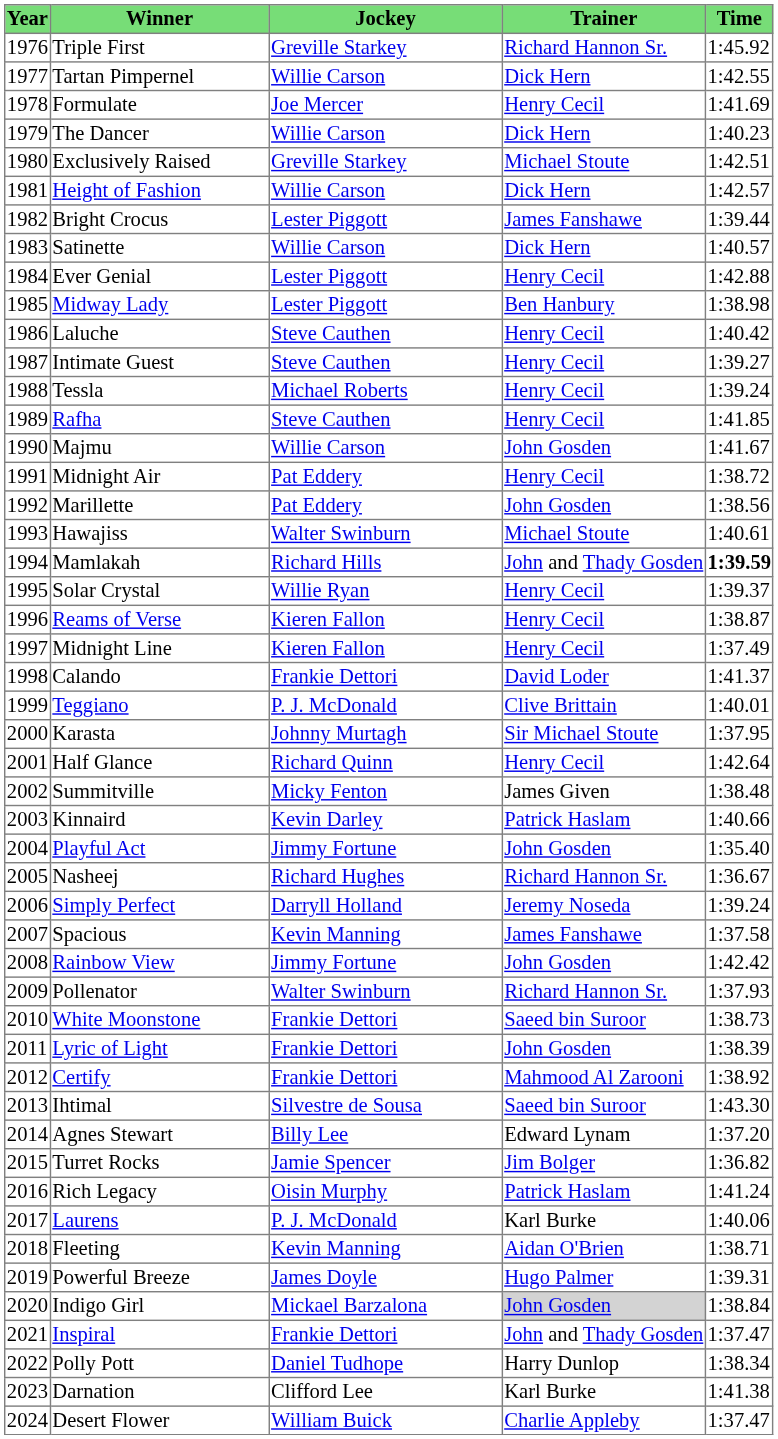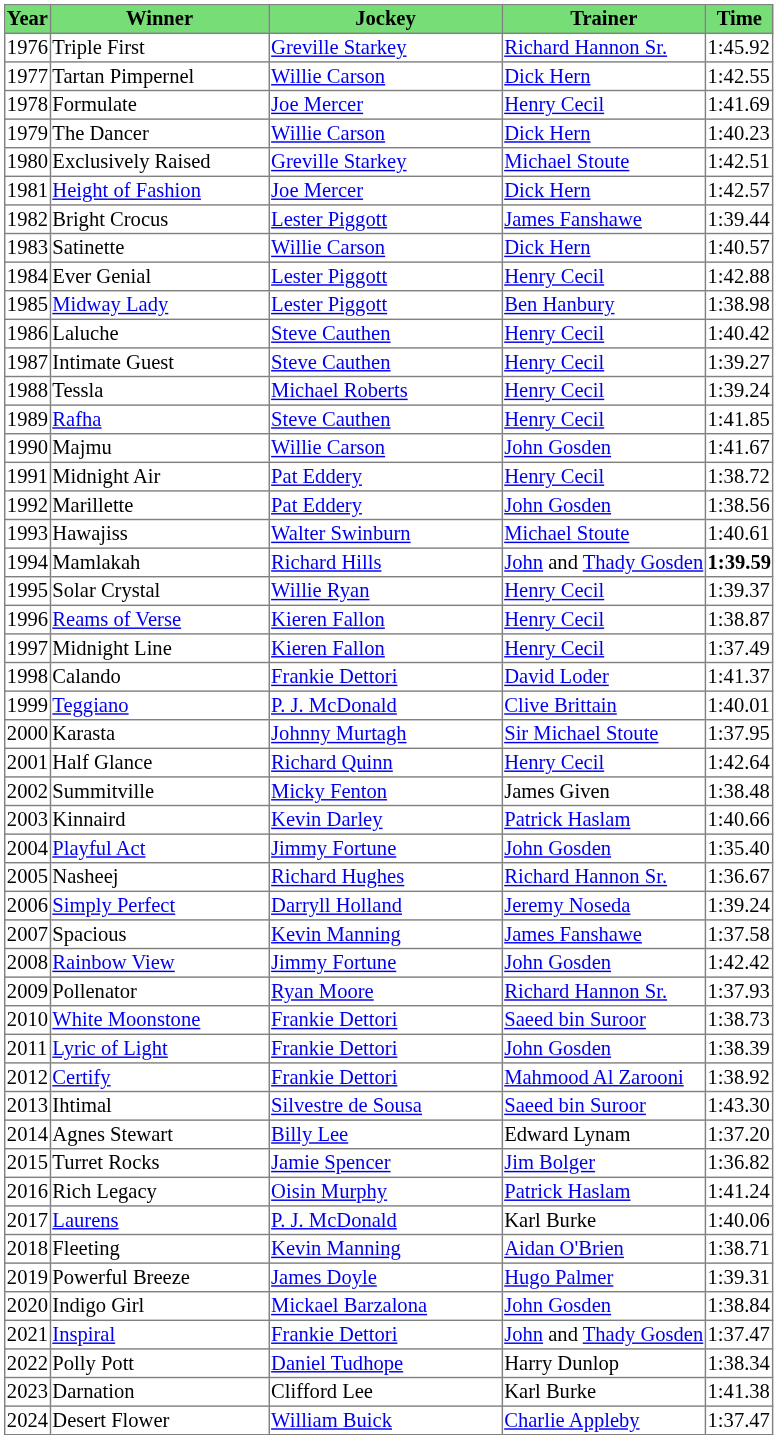Height of Fashion | Jockey: Willie Carson -> Joe Mercer
Pollenator | Jockey: Walter Swinburn -> Ryan Moore
Indigo Girl | Trainer: lightgrey background -> no background
